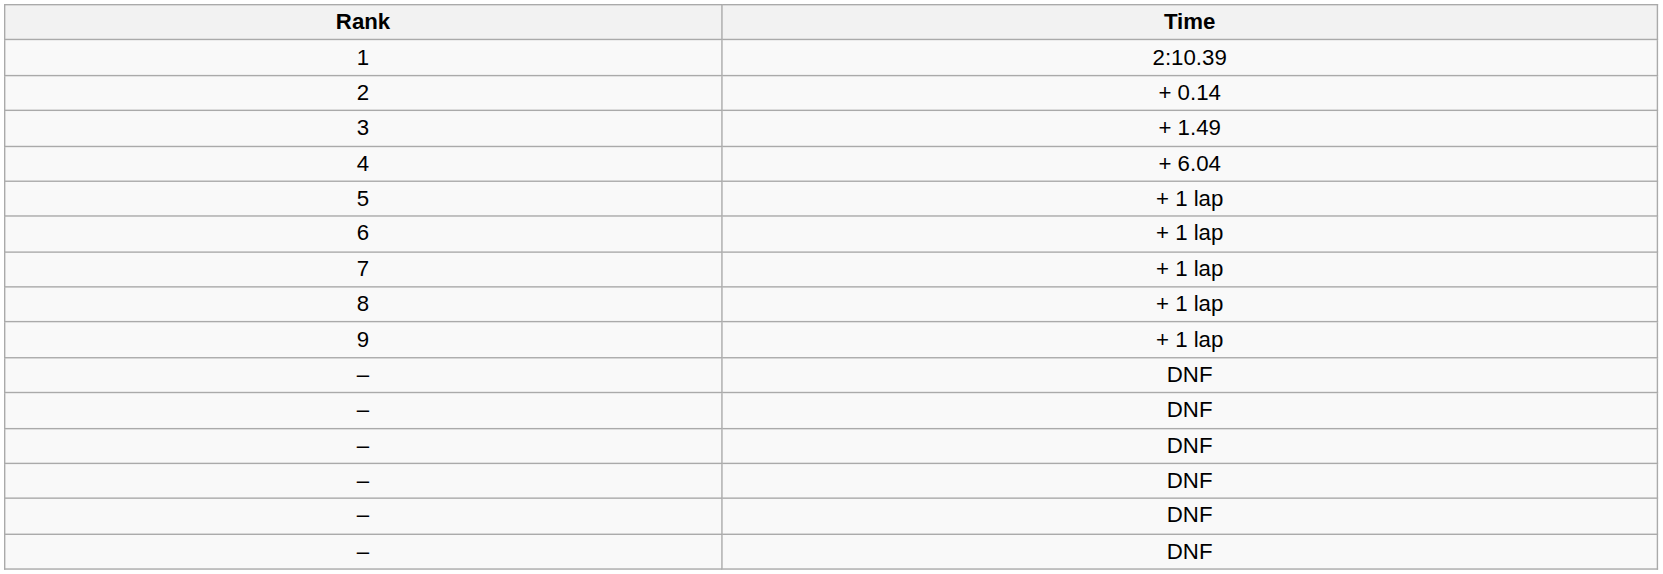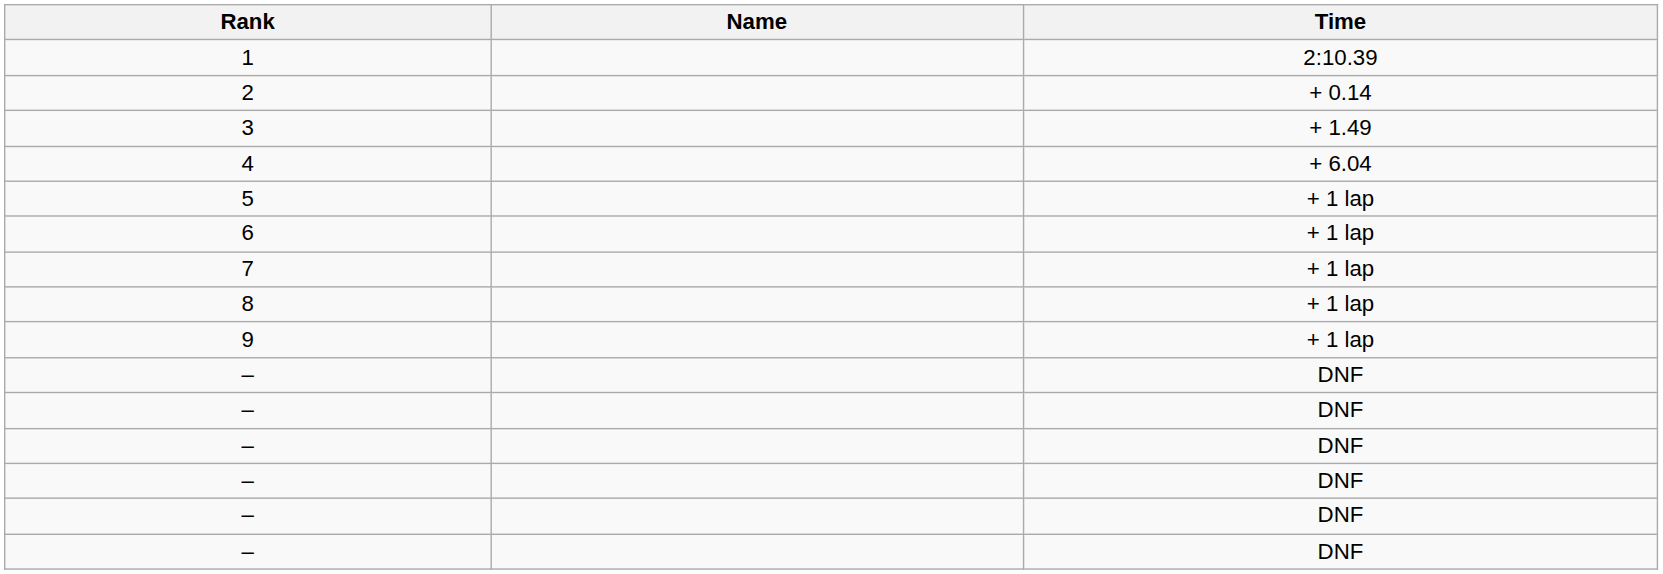+ column: Name
